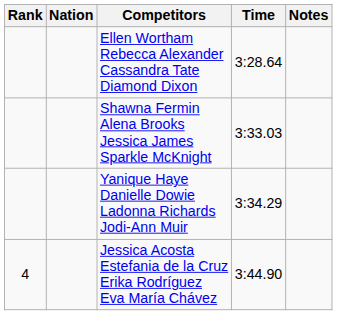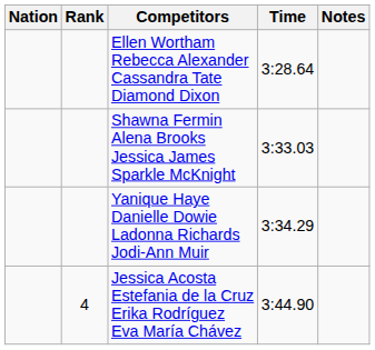columns swapped: Rank <-> Nation
